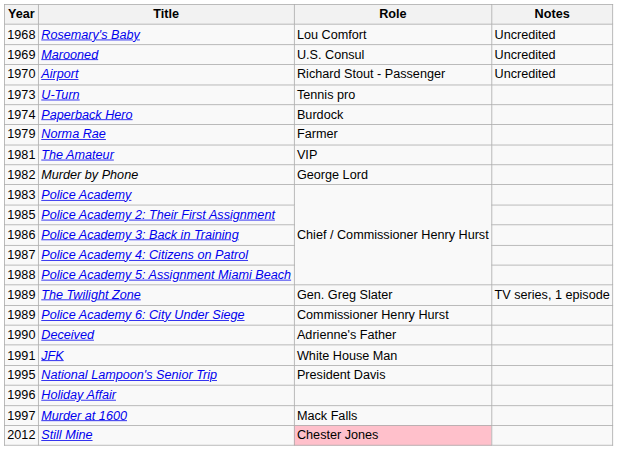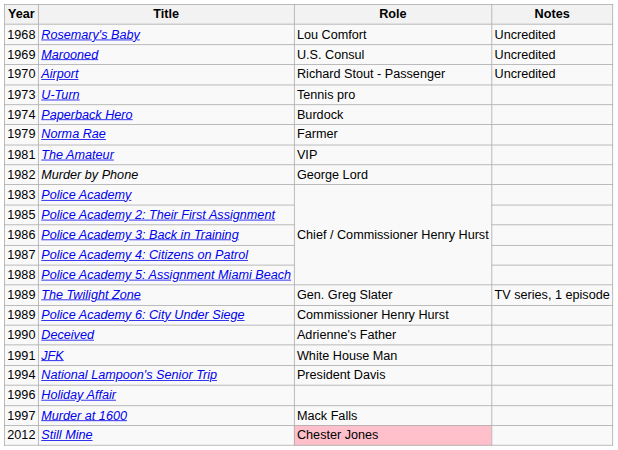National Lampoon's Senior Trip | Year: 1995 -> 1994
